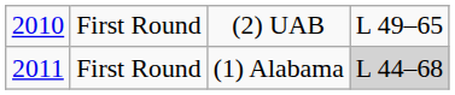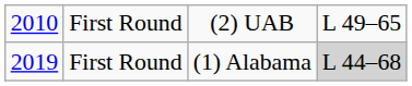First Round / (1) Alabama | column 1: 2011 -> 2019
